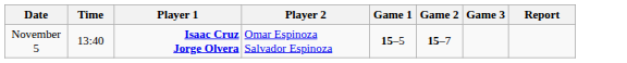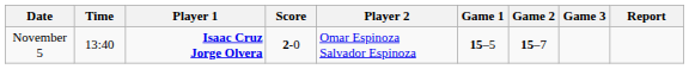+ column: Score | 2-0
